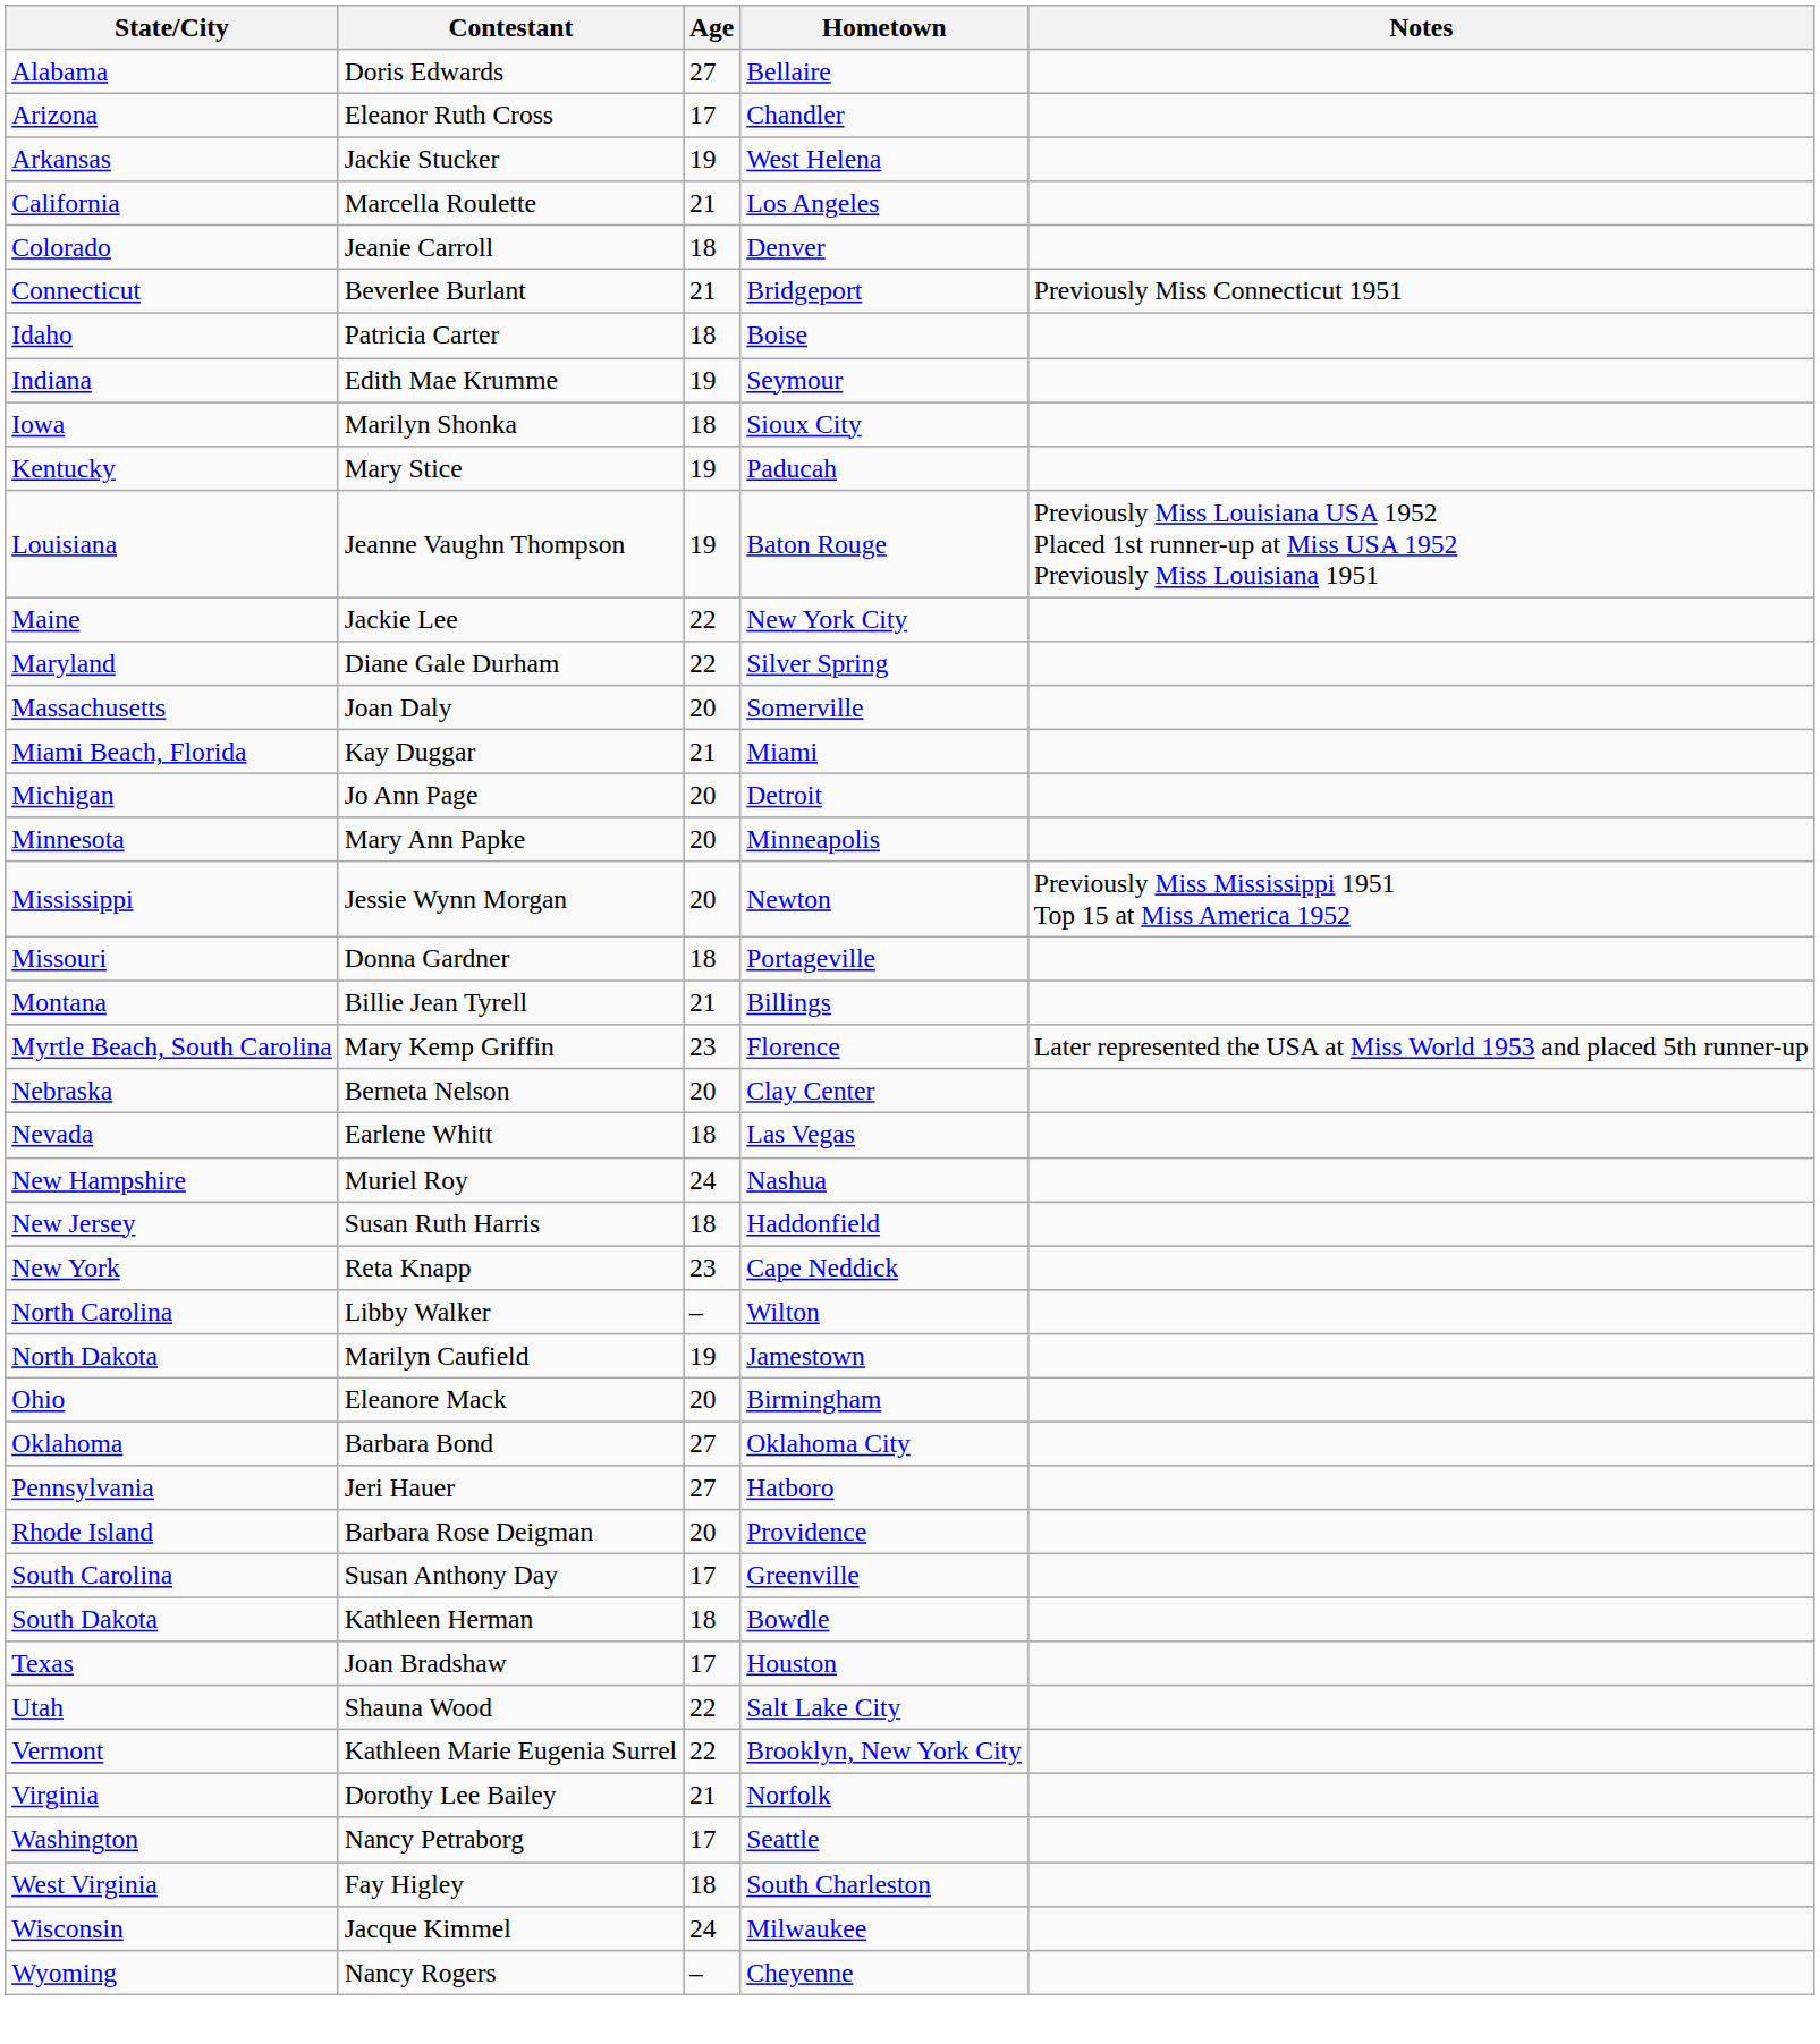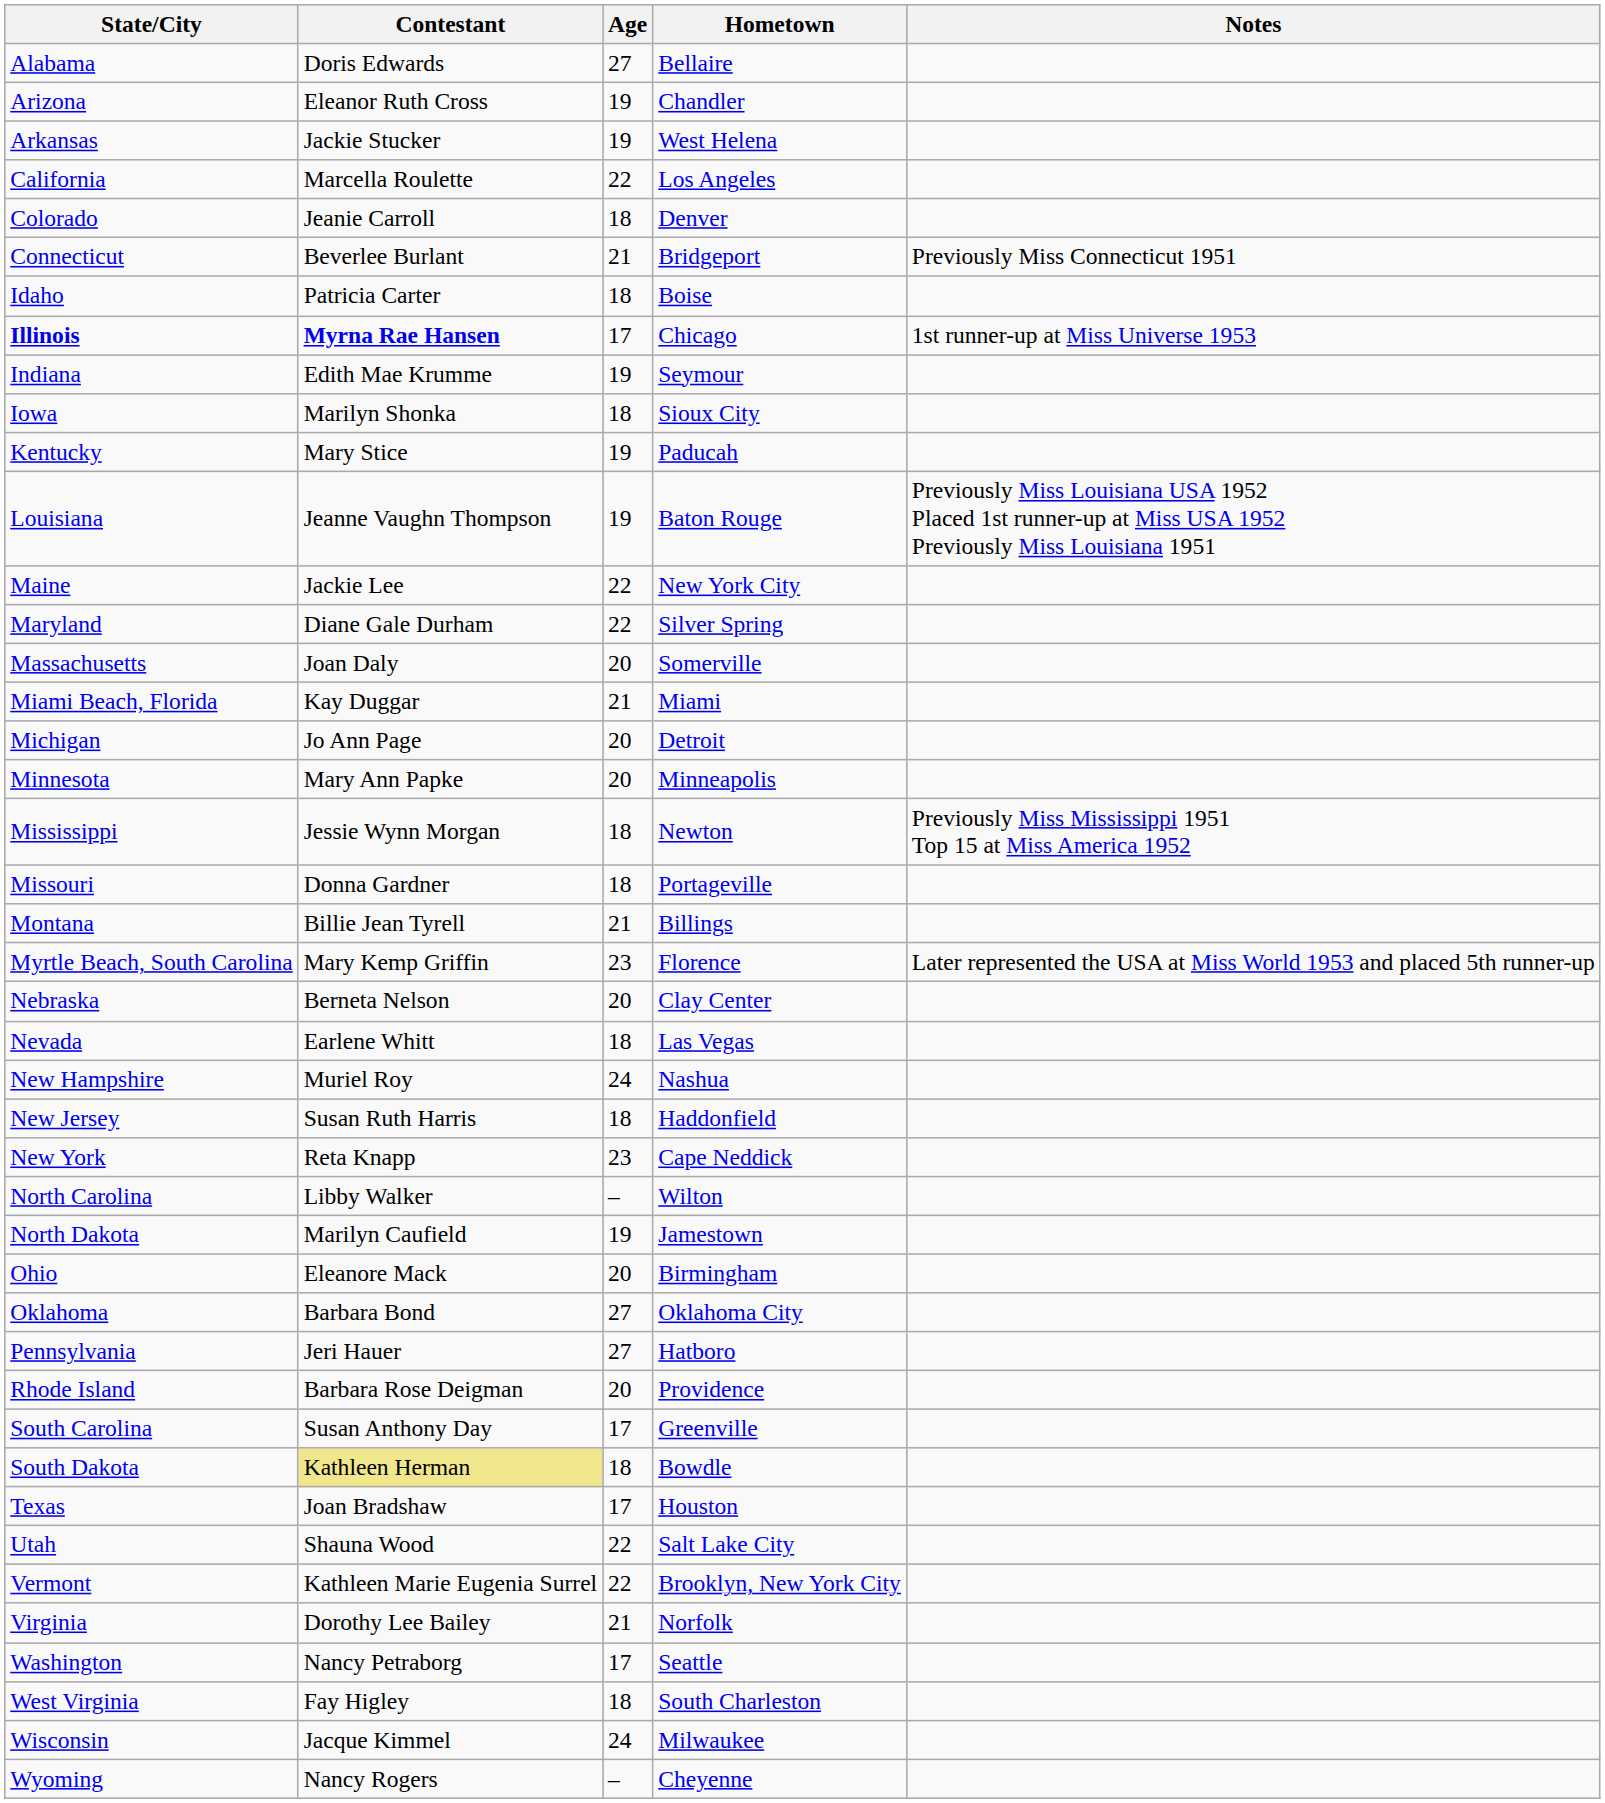Arizona | Age: 17 -> 19
California | Age: 21 -> 22
+ row: Illinois | Myrna Rae Hansen | 17 | Chicago | 1st runner-up at Miss Universe 1953
Mississippi | Age: 20 -> 18
South Dakota | Contestant: no background -> khaki background
